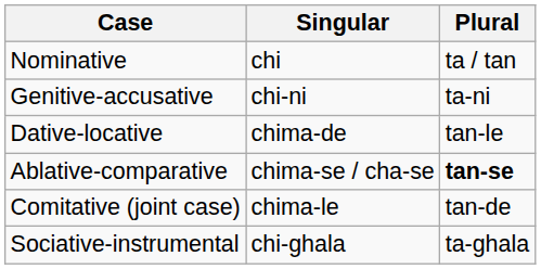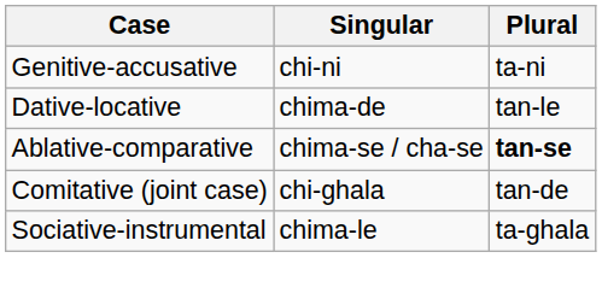- row: Nominative | chi | ta / tan
Comitative (joint case) | Singular: chima-le -> chi-ghala
Sociative-instrumental | Singular: chi-ghala -> chima-le
